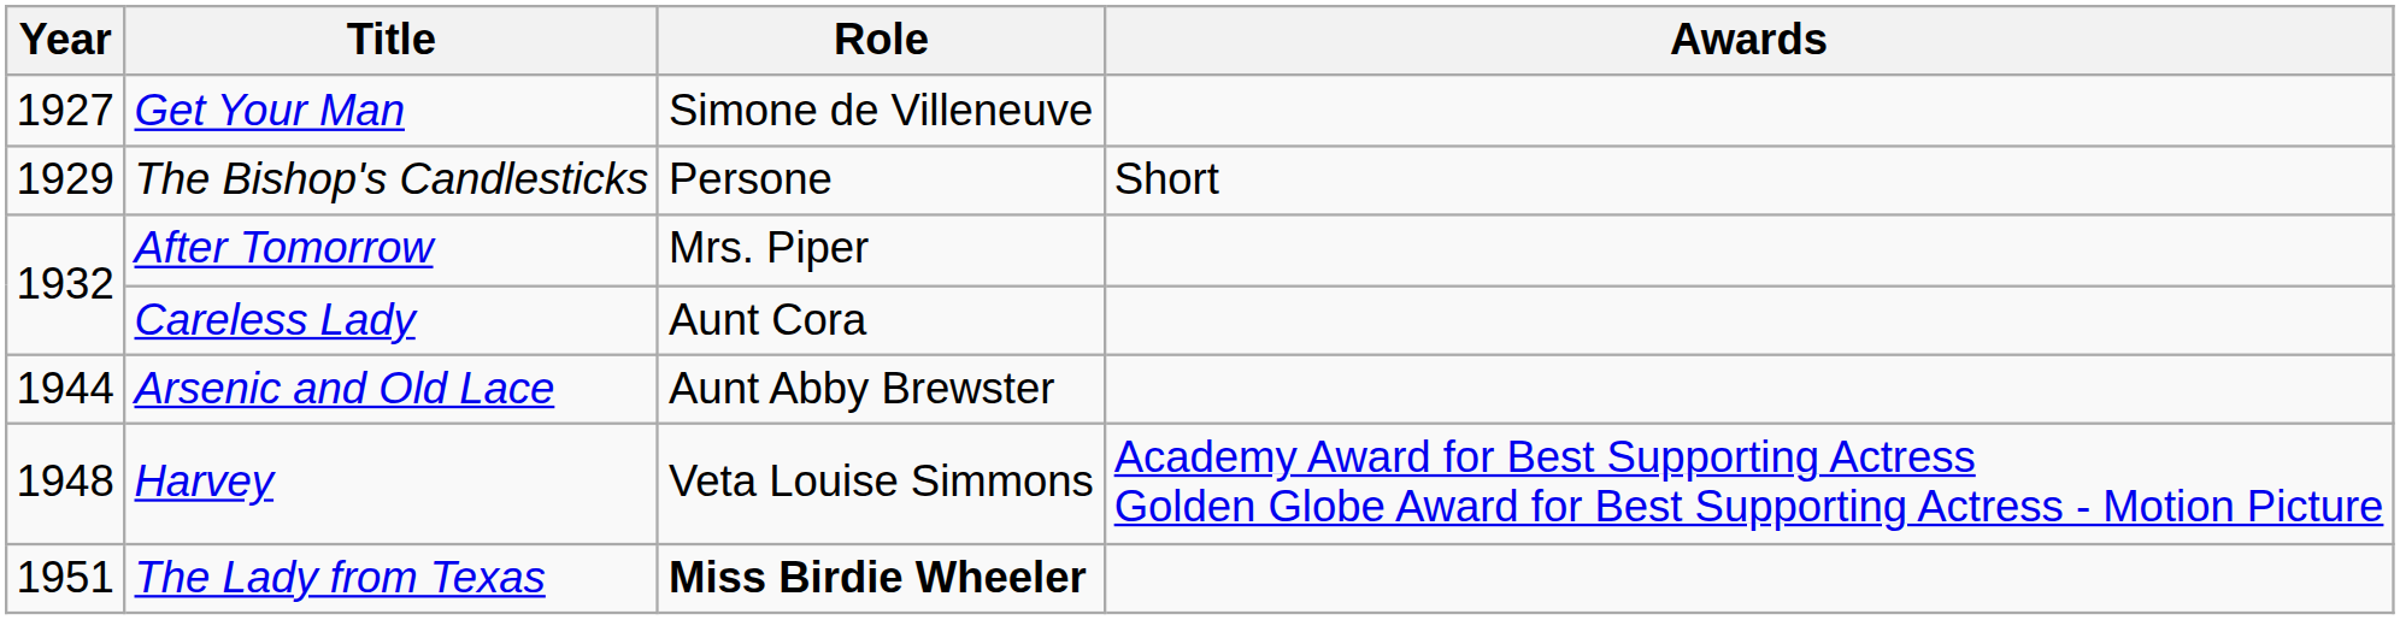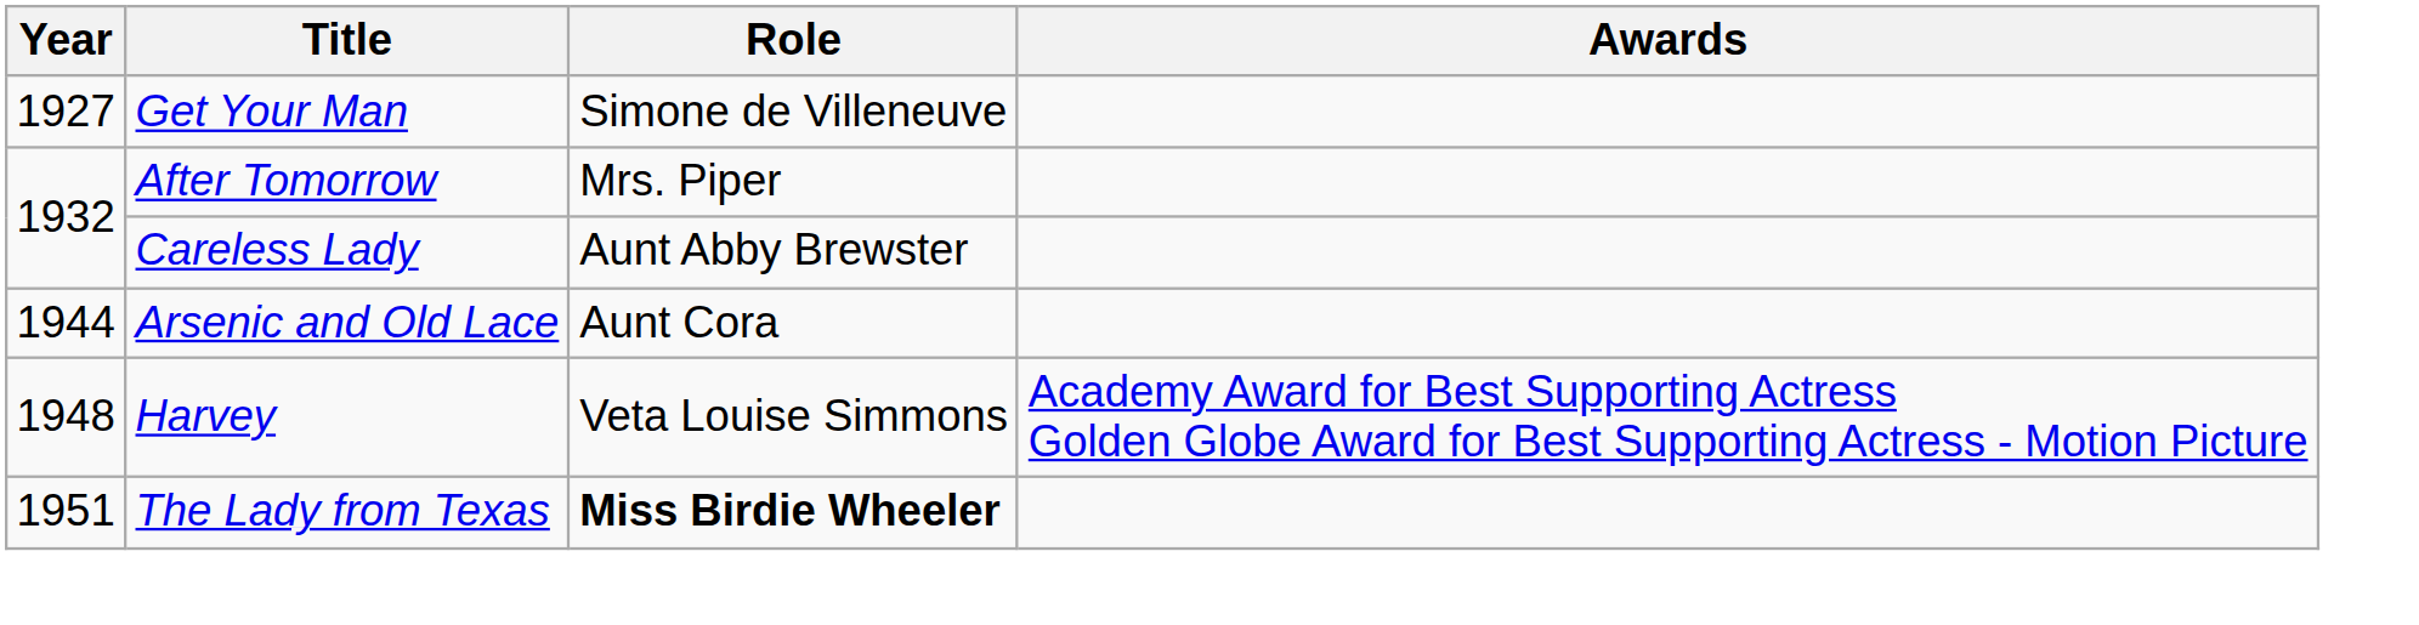- row: 1929 | The Bishop's Candlesticks | Persone | Short
Careless Lady | Role: Aunt Cora -> Aunt Abby Brewster
Arsenic and Old Lace | Role: Aunt Abby Brewster -> Aunt Cora
